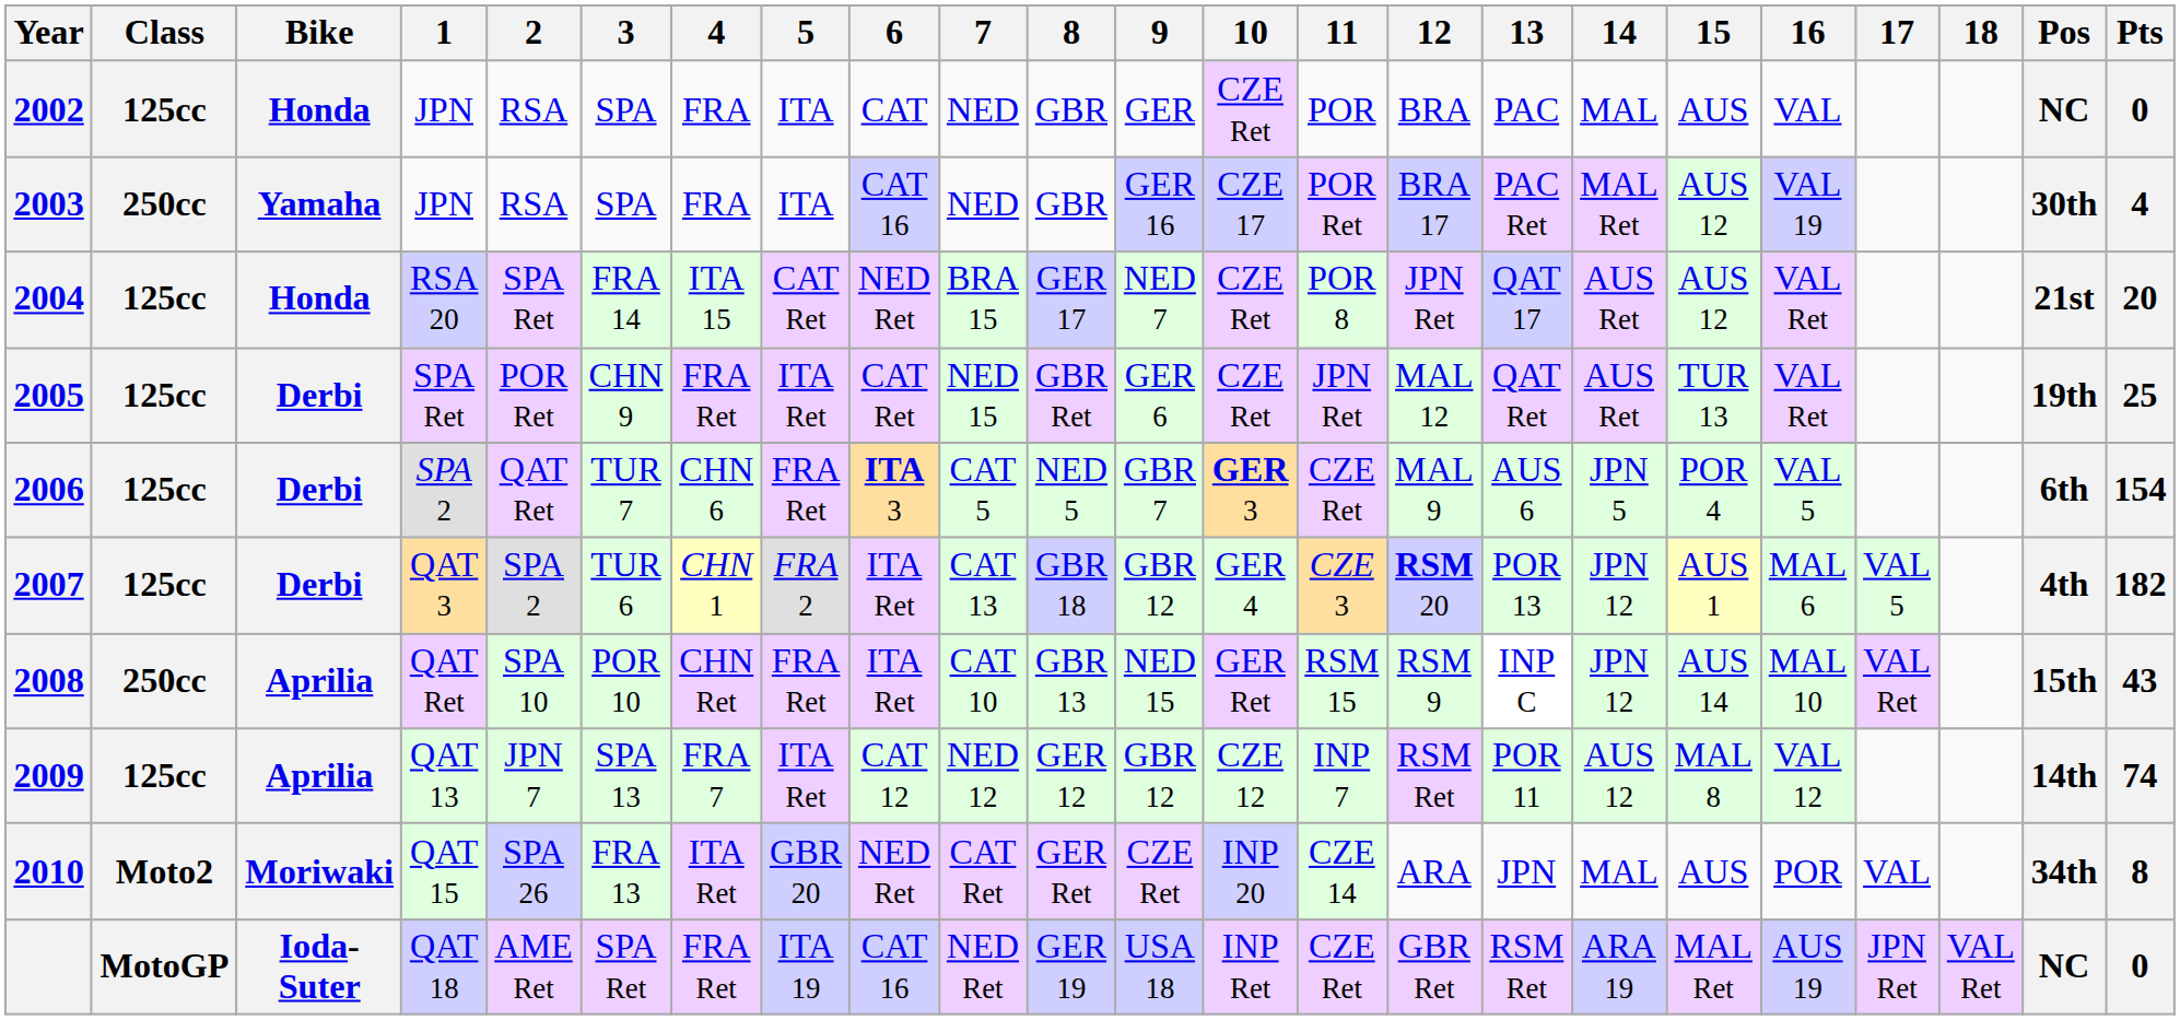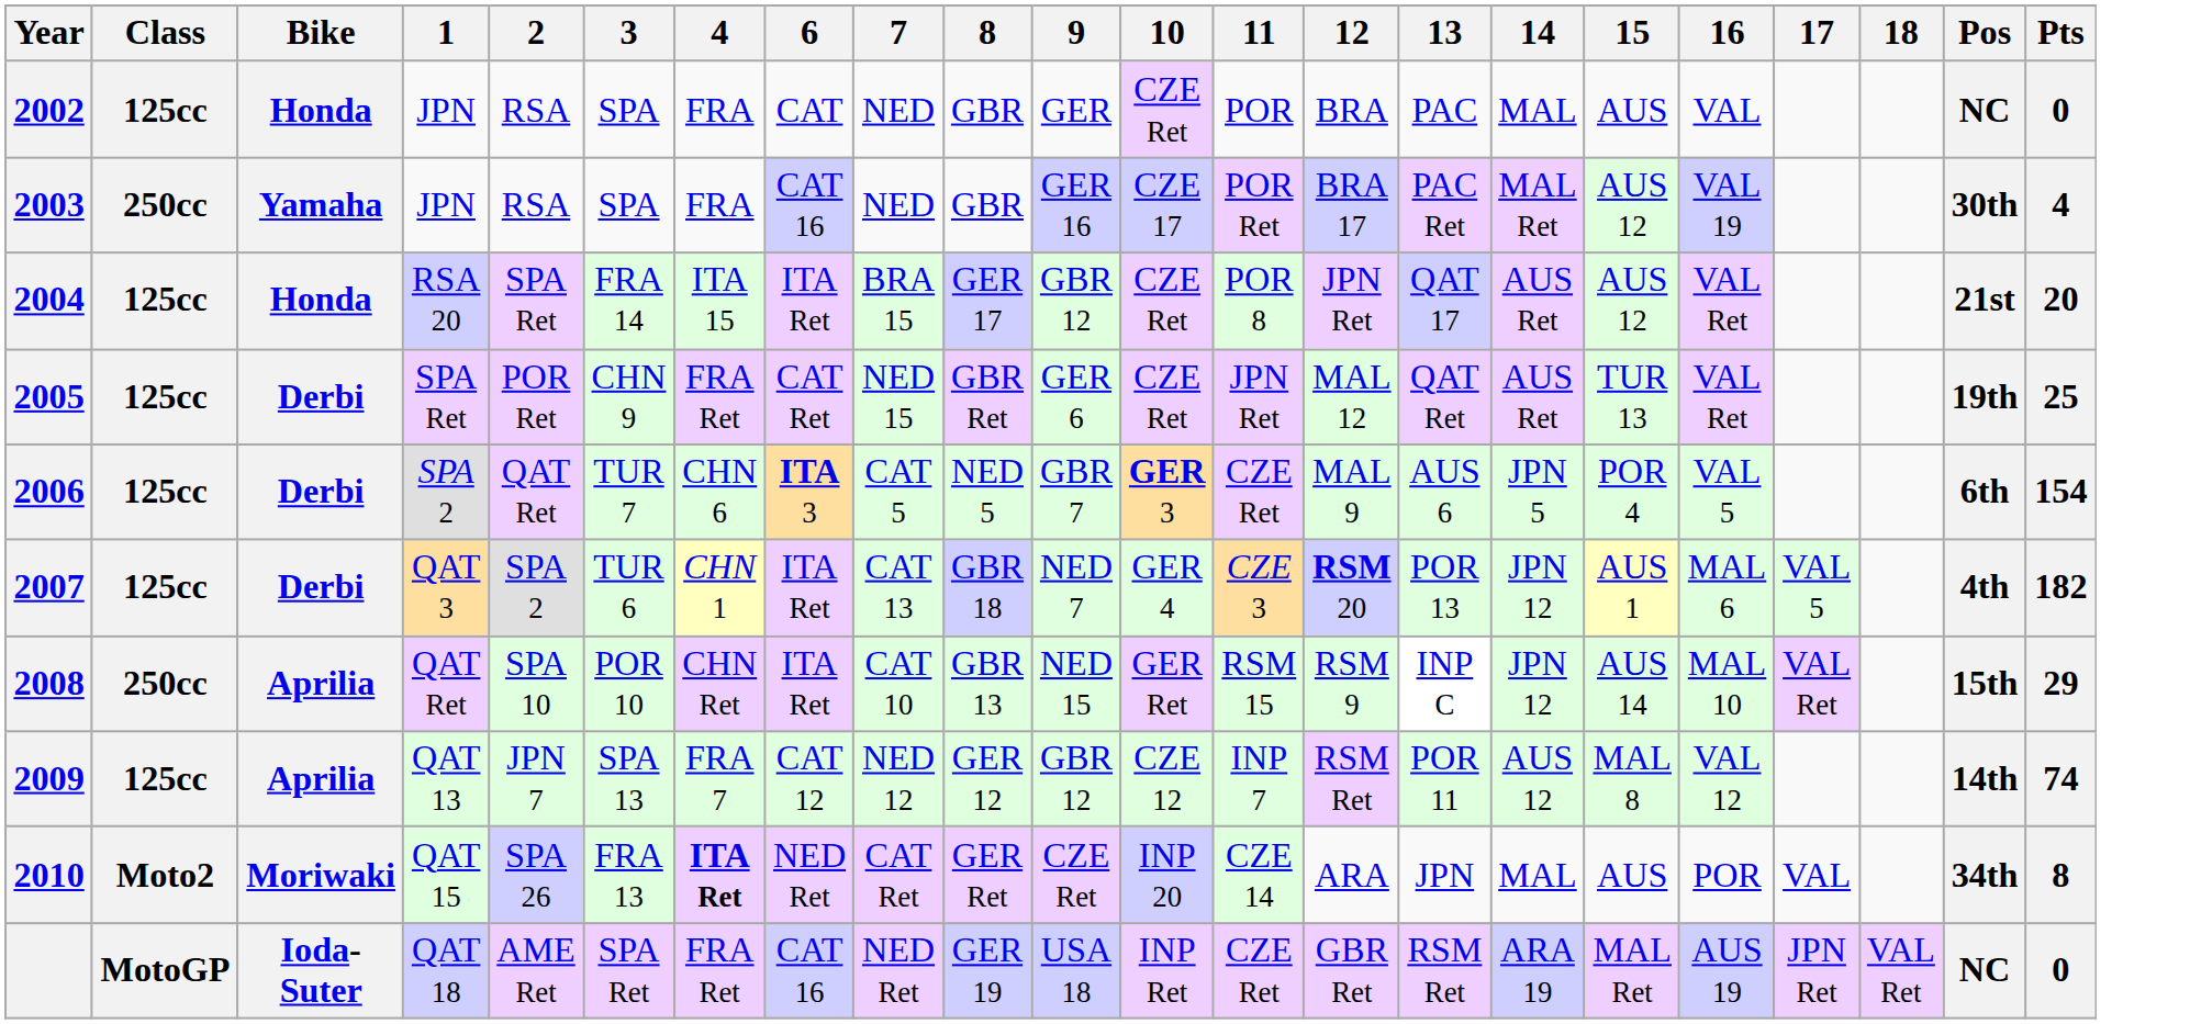- column: 5 | ITA | ITA | CAT Ret | ITA Ret | FRA Ret | FRA 2 | FRA Ret | ITA Ret | GBR 20 | ITA 19
2004 | 6: NED Ret -> ITA Ret
2004 | 9: NED 7 -> GBR 12
2007 | 9: GBR 12 -> NED 7
2008 | Pts: 43 -> 29
2010 | 4: normal -> bold
